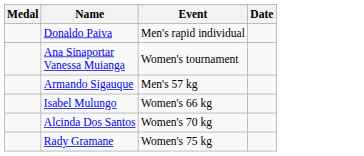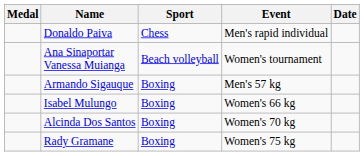+ column: Sport | Chess | Beach volleyball | Boxing | Boxing | Boxing | Boxing
